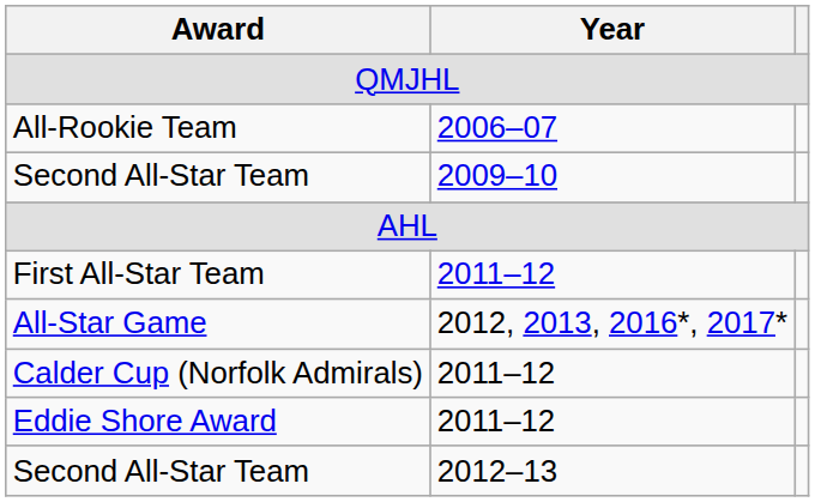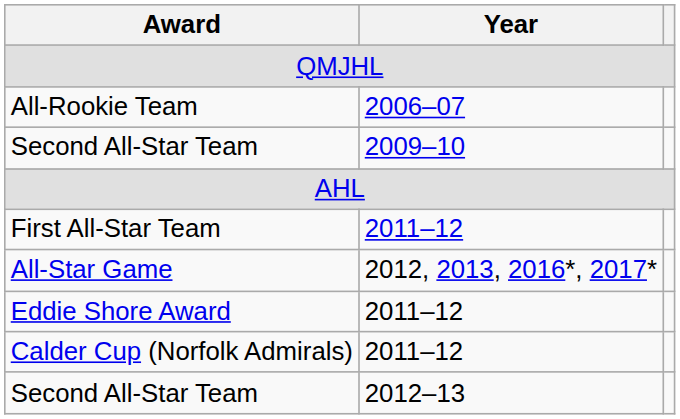rows swapped: Eddie Shore Award <-> Calder Cup (Norfolk Admirals)
